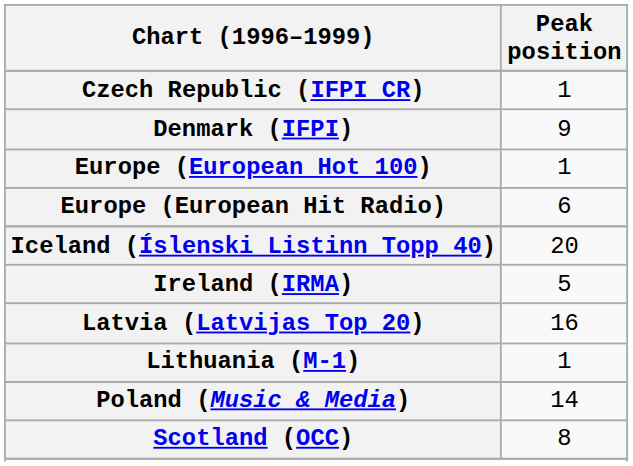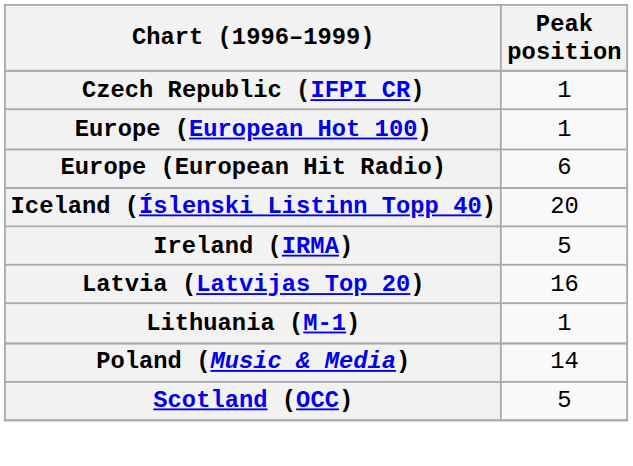- row: Denmark (IFPI) | 9
Scotland (OCC) | Peak position: 8 -> 5
